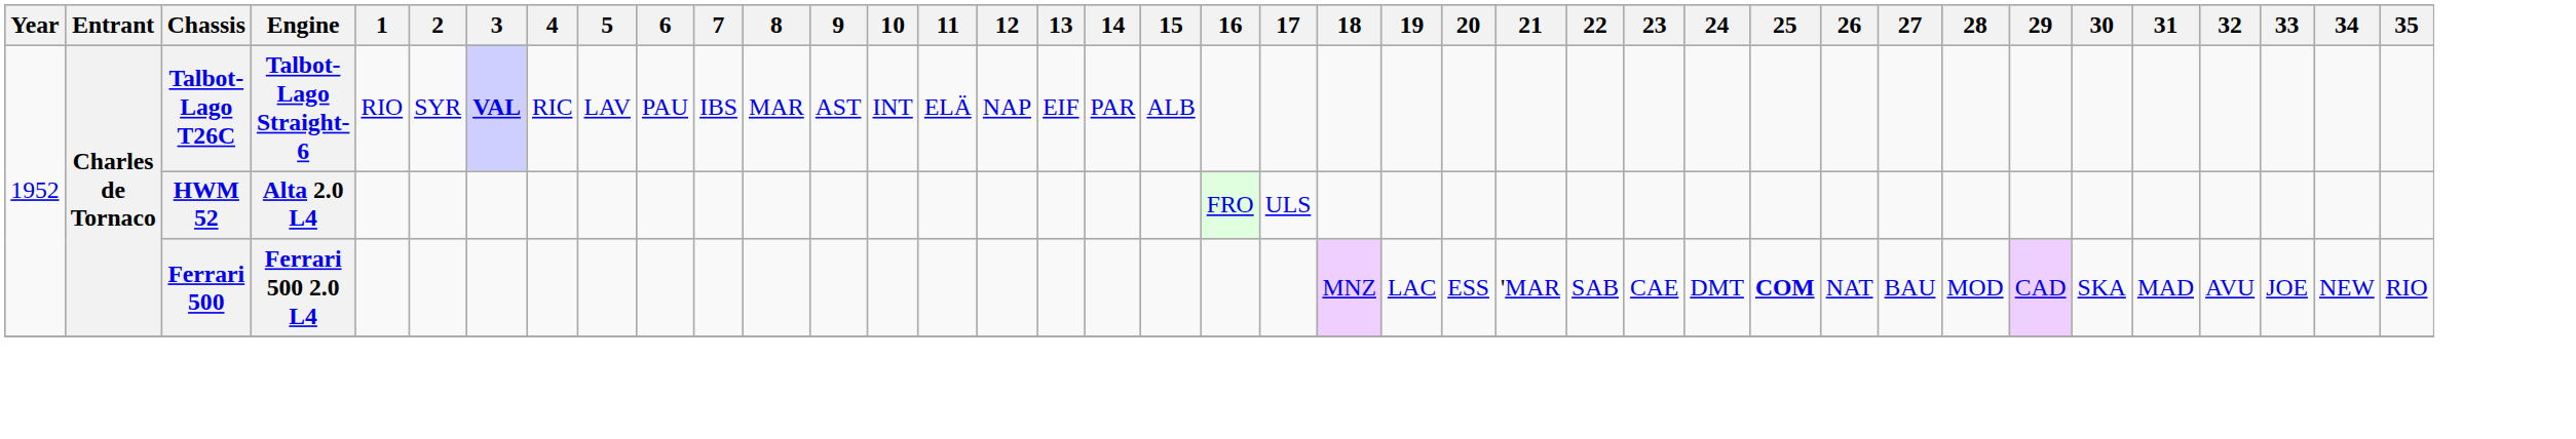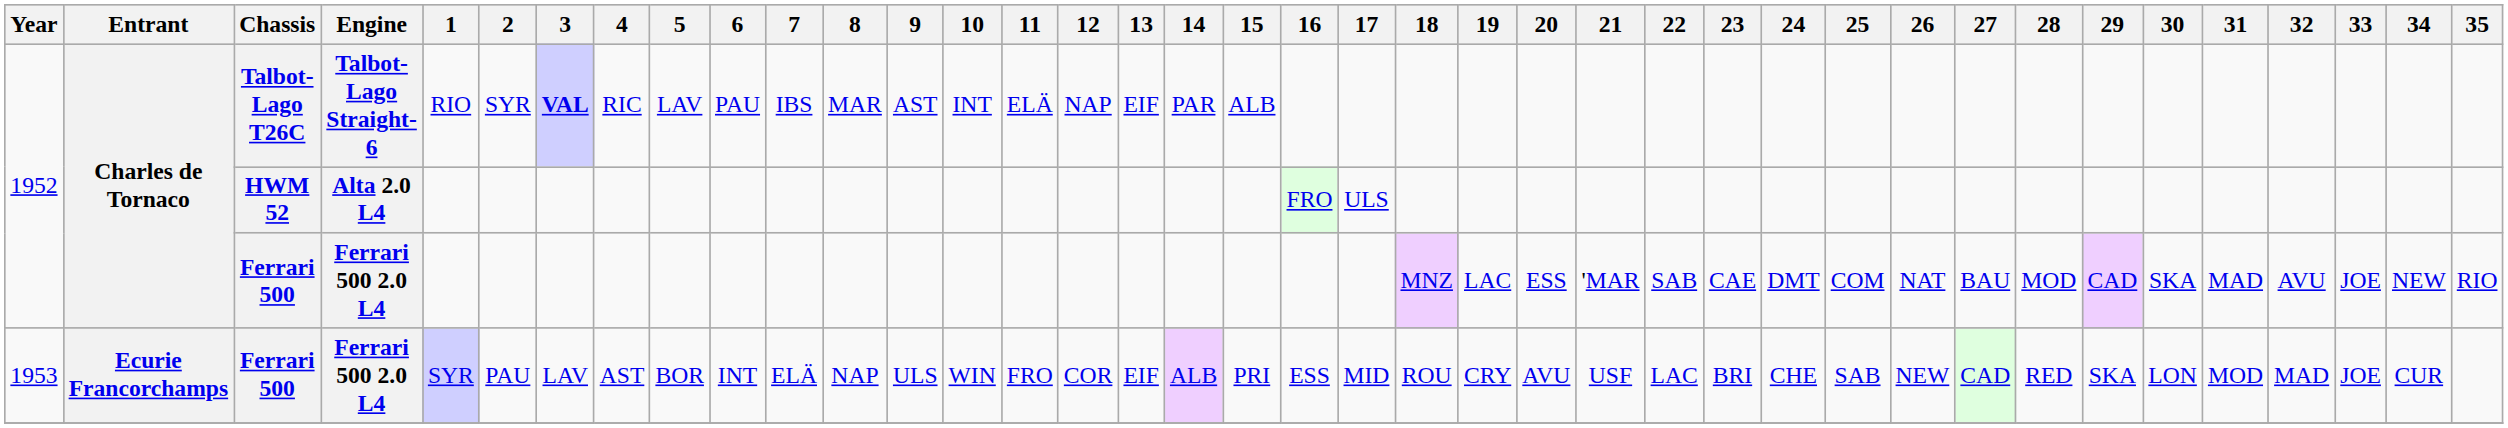1952 / Ferrari 500 | 25: bold -> normal
+ row: 1953 | Ecurie Francorchamps | Ferrari 500 | Ferrari 500 2.0 L4 | SYR | PAU | LAV | AST | BOR | INT | ELÄ | NAP | ULS | WIN | FRO | COR | EIF | ALB | PRI | ESS | MID | ROU | CRY | AVU | USF | LAC | BRI | CHE | SAB | NEW | CAD | RED | SKA | LON | MOD | MAD | JOE | CUR
